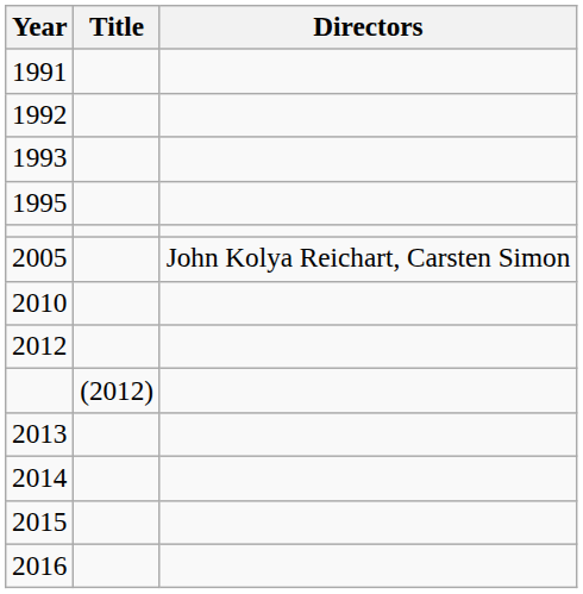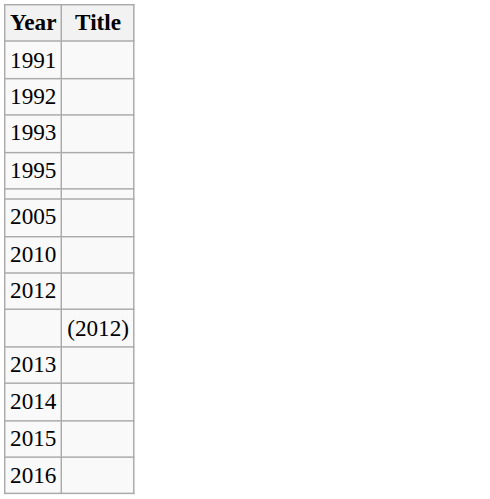- column: Directors | John Kolya Reichart, Carsten Simon
